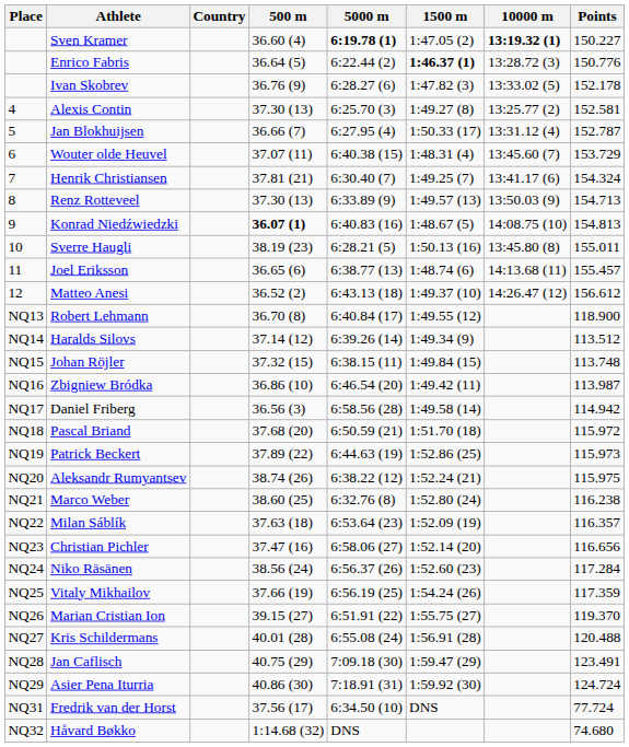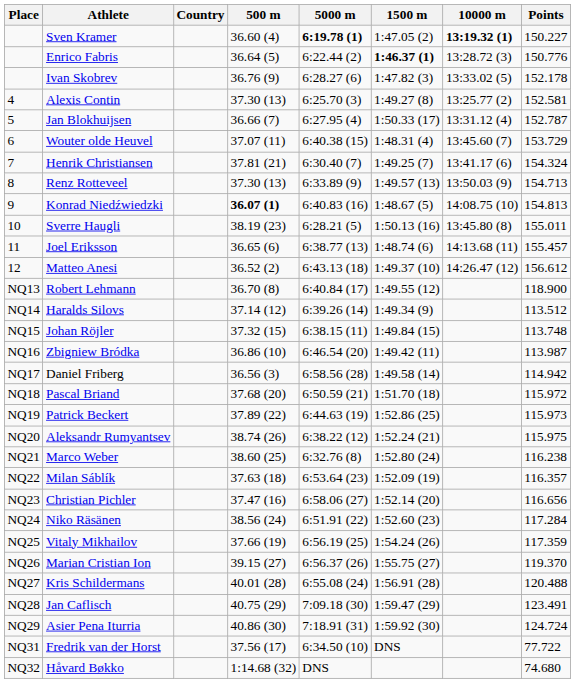Niko Räsänen | 5000 m: 6:56.37 (26) -> 6:51.91 (22)
Marian Cristian Ion | 5000 m: 6:51.91 (22) -> 6:56.37 (26)
Fredrik van der Horst | Points: 77.724 -> 77.722
